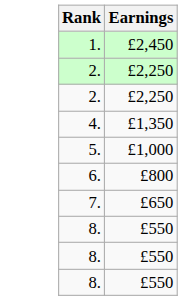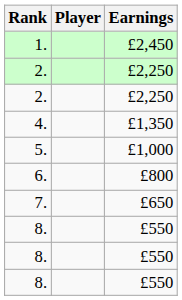+ column: Player
